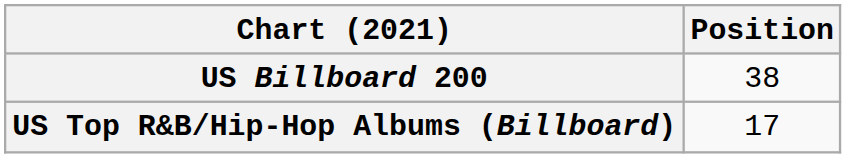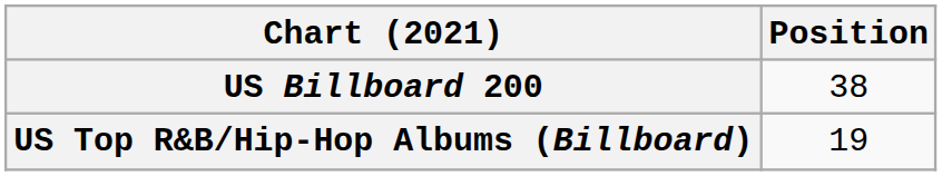US Top R&B/Hip-Hop Albums (Billboard) | Position: 17 -> 19
